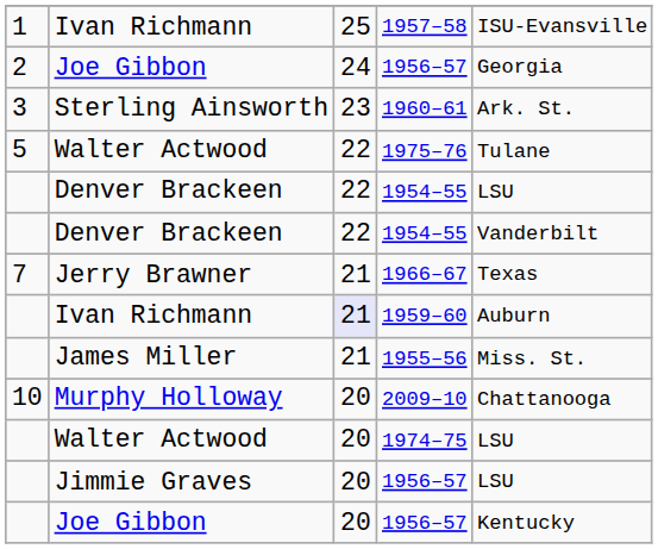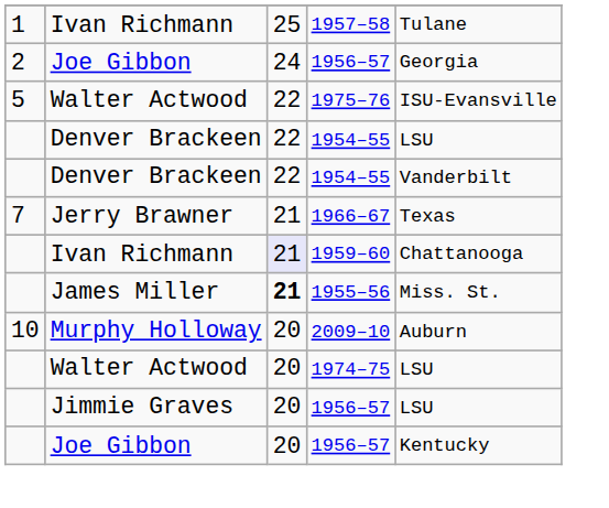1957–58 | column 5: ISU-Evansville -> Tulane
- row: 3 | Sterling Ainsworth | 23 | 1960–61 | Ark. St.
1975–76 | column 5: Tulane -> ISU-Evansville
1959–60 | column 5: Auburn -> Chattanooga
1955–56 | column 3: normal -> bold
2009–10 | column 5: Chattanooga -> Auburn
